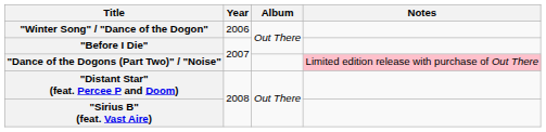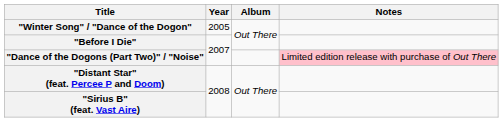"Winter Song" / "Dance of the Dogon" | Year: 2006 -> 2005
